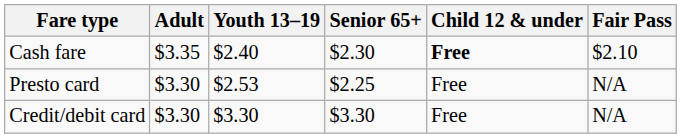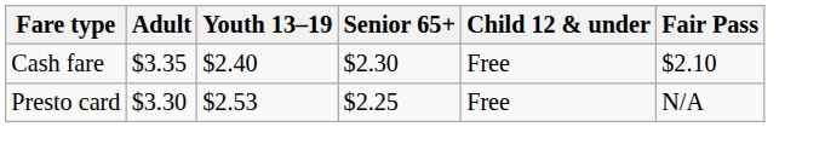Cash fare | Child 12 & under: bold -> normal
- row: Credit/debit card | $3.30 | $3.30 | $3.30 | Free | N/A
